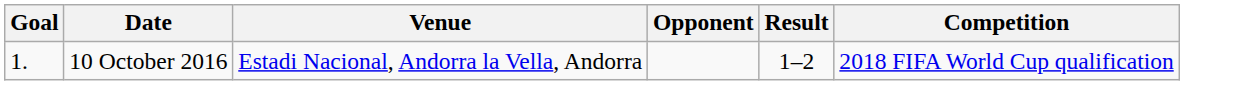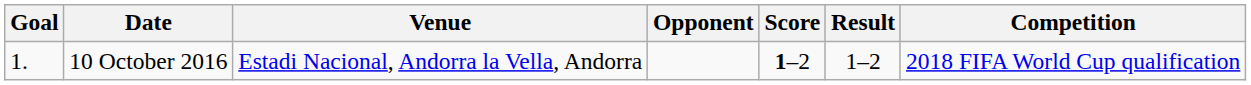+ column: Score | 1–2
